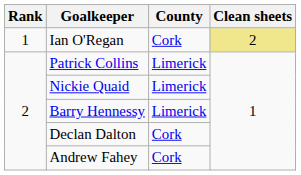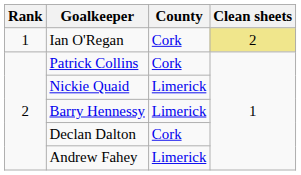Patrick Collins | County: Limerick -> Cork
Andrew Fahey | County: Cork -> Limerick
